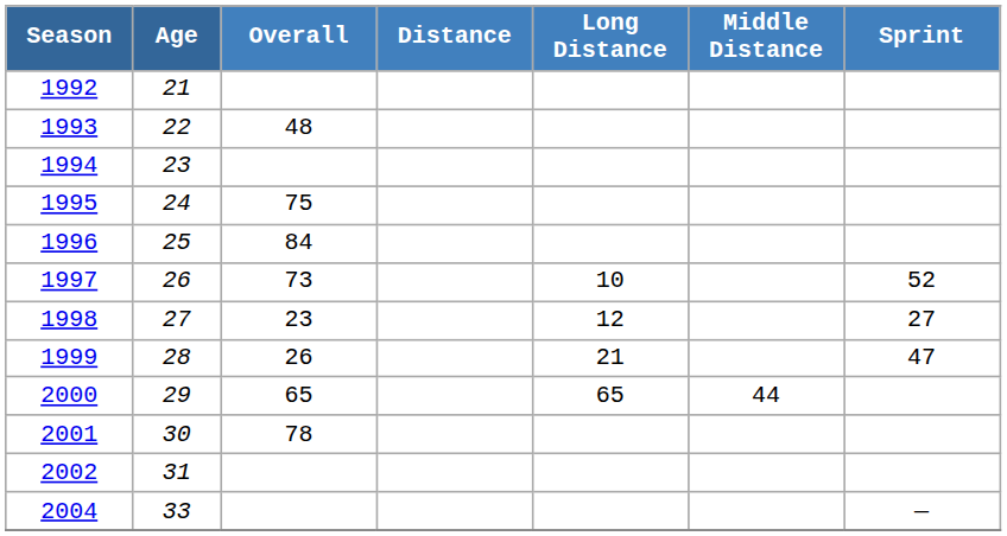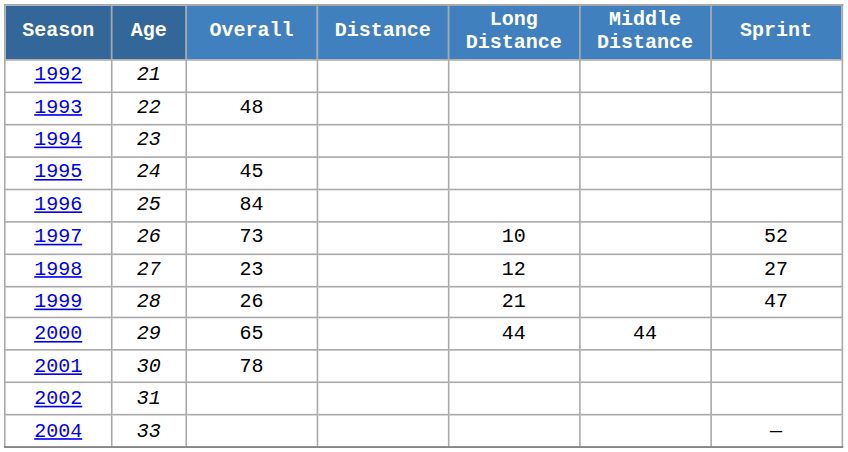1995 | Overall: 75 -> 45
2000 | Long Distance: 65 -> 44
